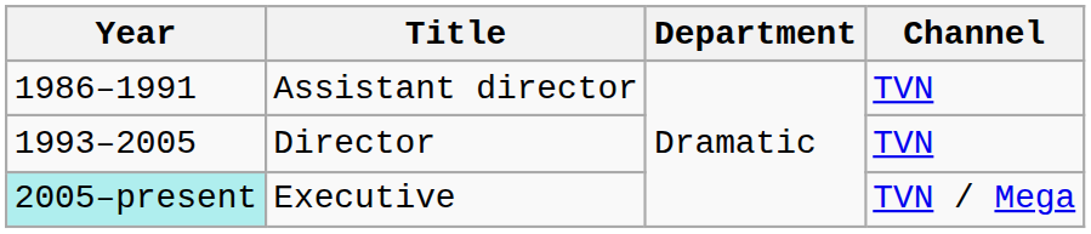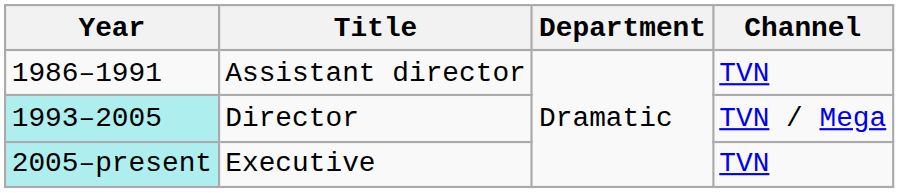Director | Year: no background -> paleturquoise background
Director | Channel: TVN -> TVN / Mega
Executive | Channel: TVN / Mega -> TVN
